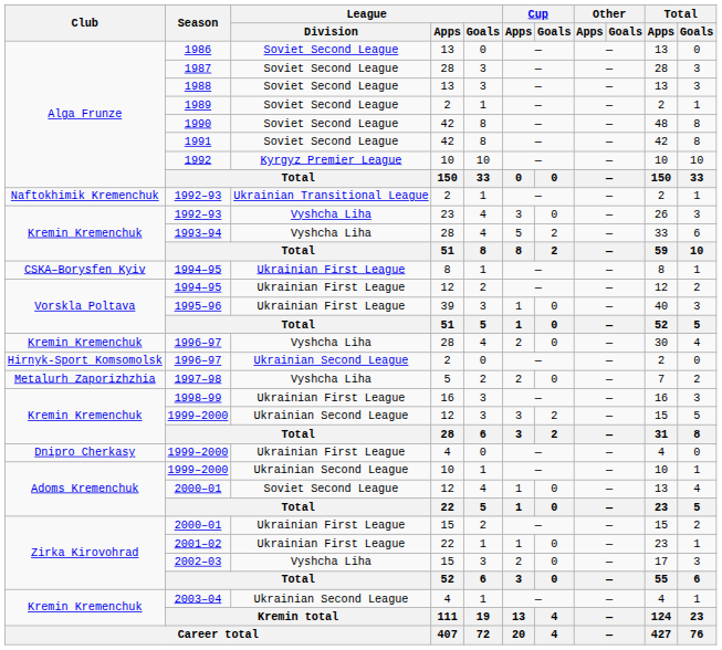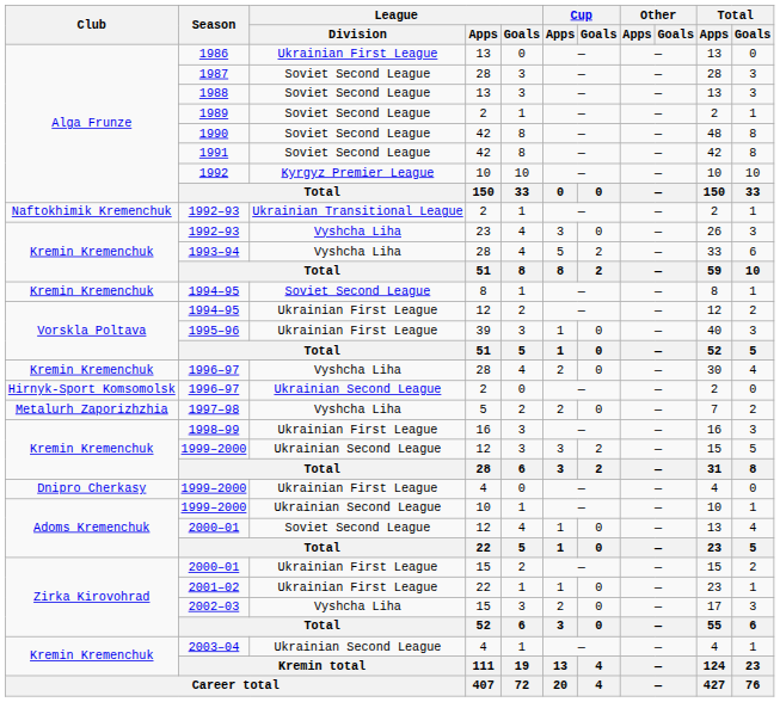1986 | League / Division: Soviet Second League -> Ukrainian First League
1994–95 / 8 | Club: CSKA–Borysfen Kyiv -> Kremin Kremenchuk
1994–95 / 8 | League / Division: Ukrainian First League -> Soviet Second League
